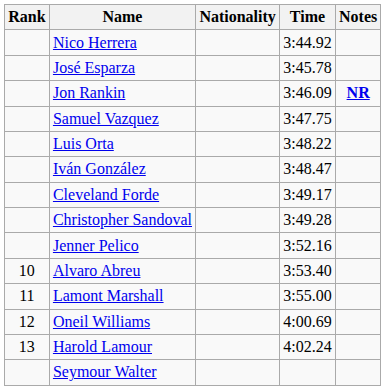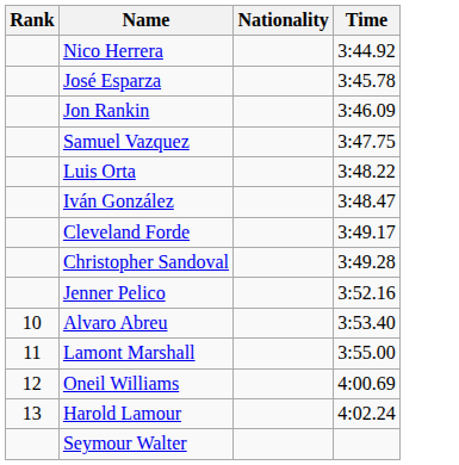- column: Notes | NR
